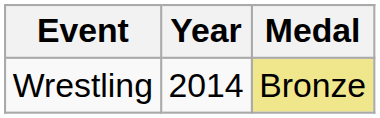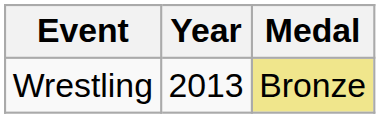Wrestling | Year: 2014 -> 2013
